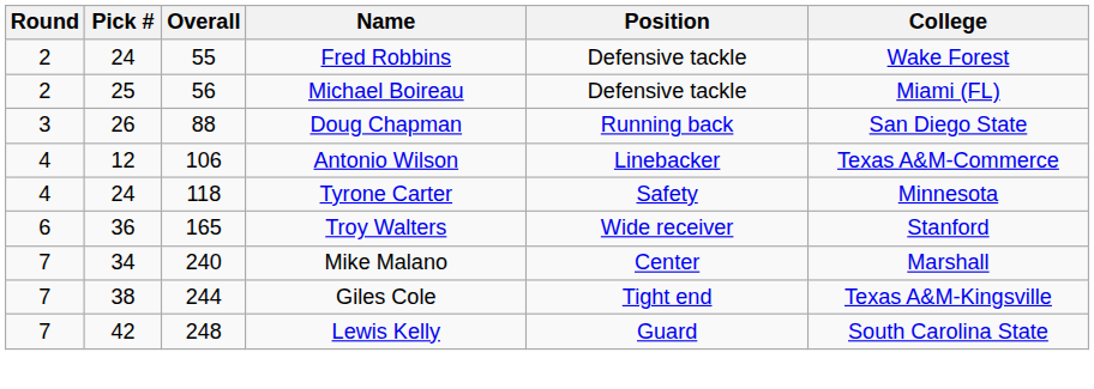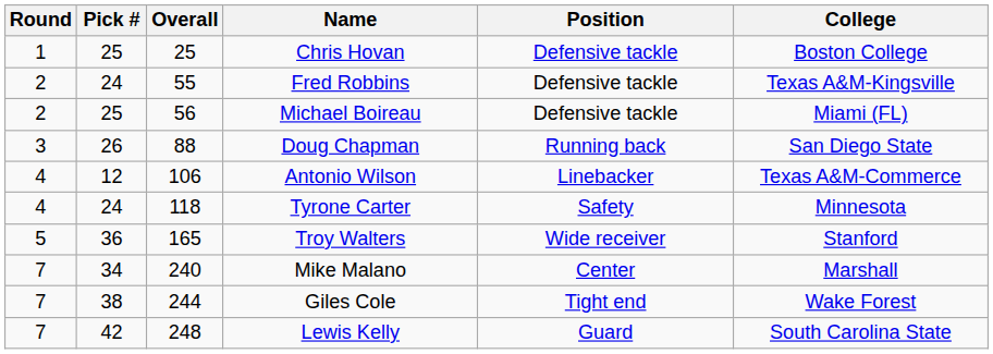+ row: 1 | 25 | 25 | Chris Hovan | Defensive tackle | Boston College
Fred Robbins | College: Wake Forest -> Texas A&M-Kingsville
Troy Walters | Round: 6 -> 5
Giles Cole | College: Texas A&M-Kingsville -> Wake Forest
